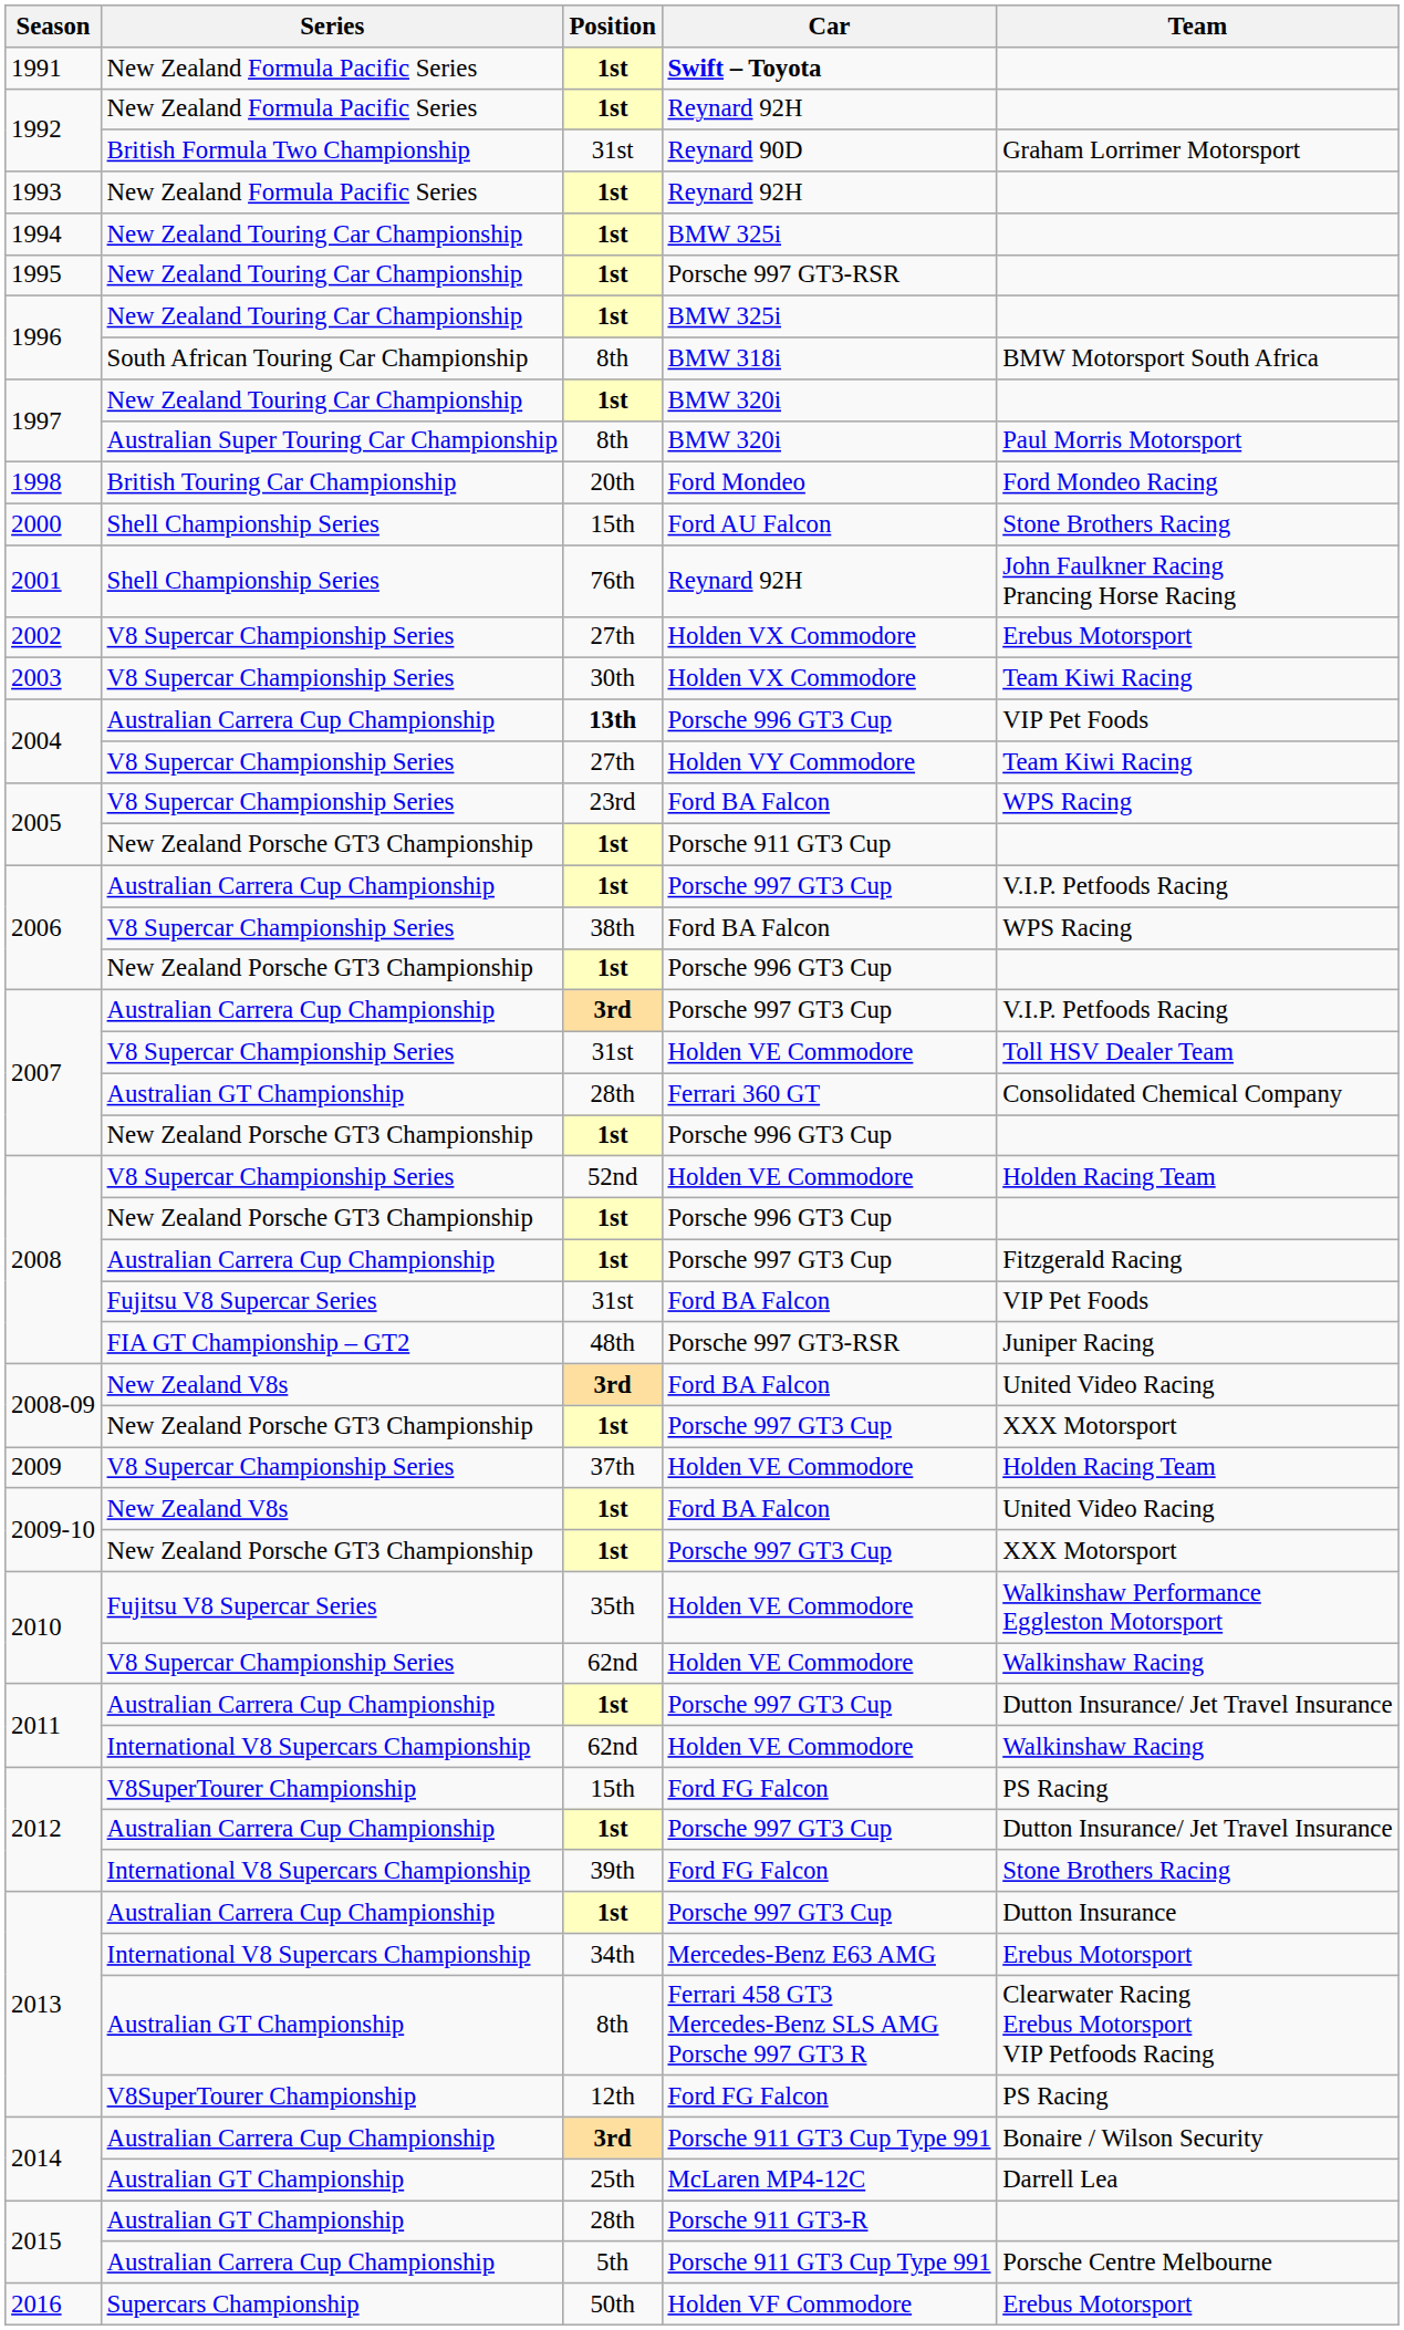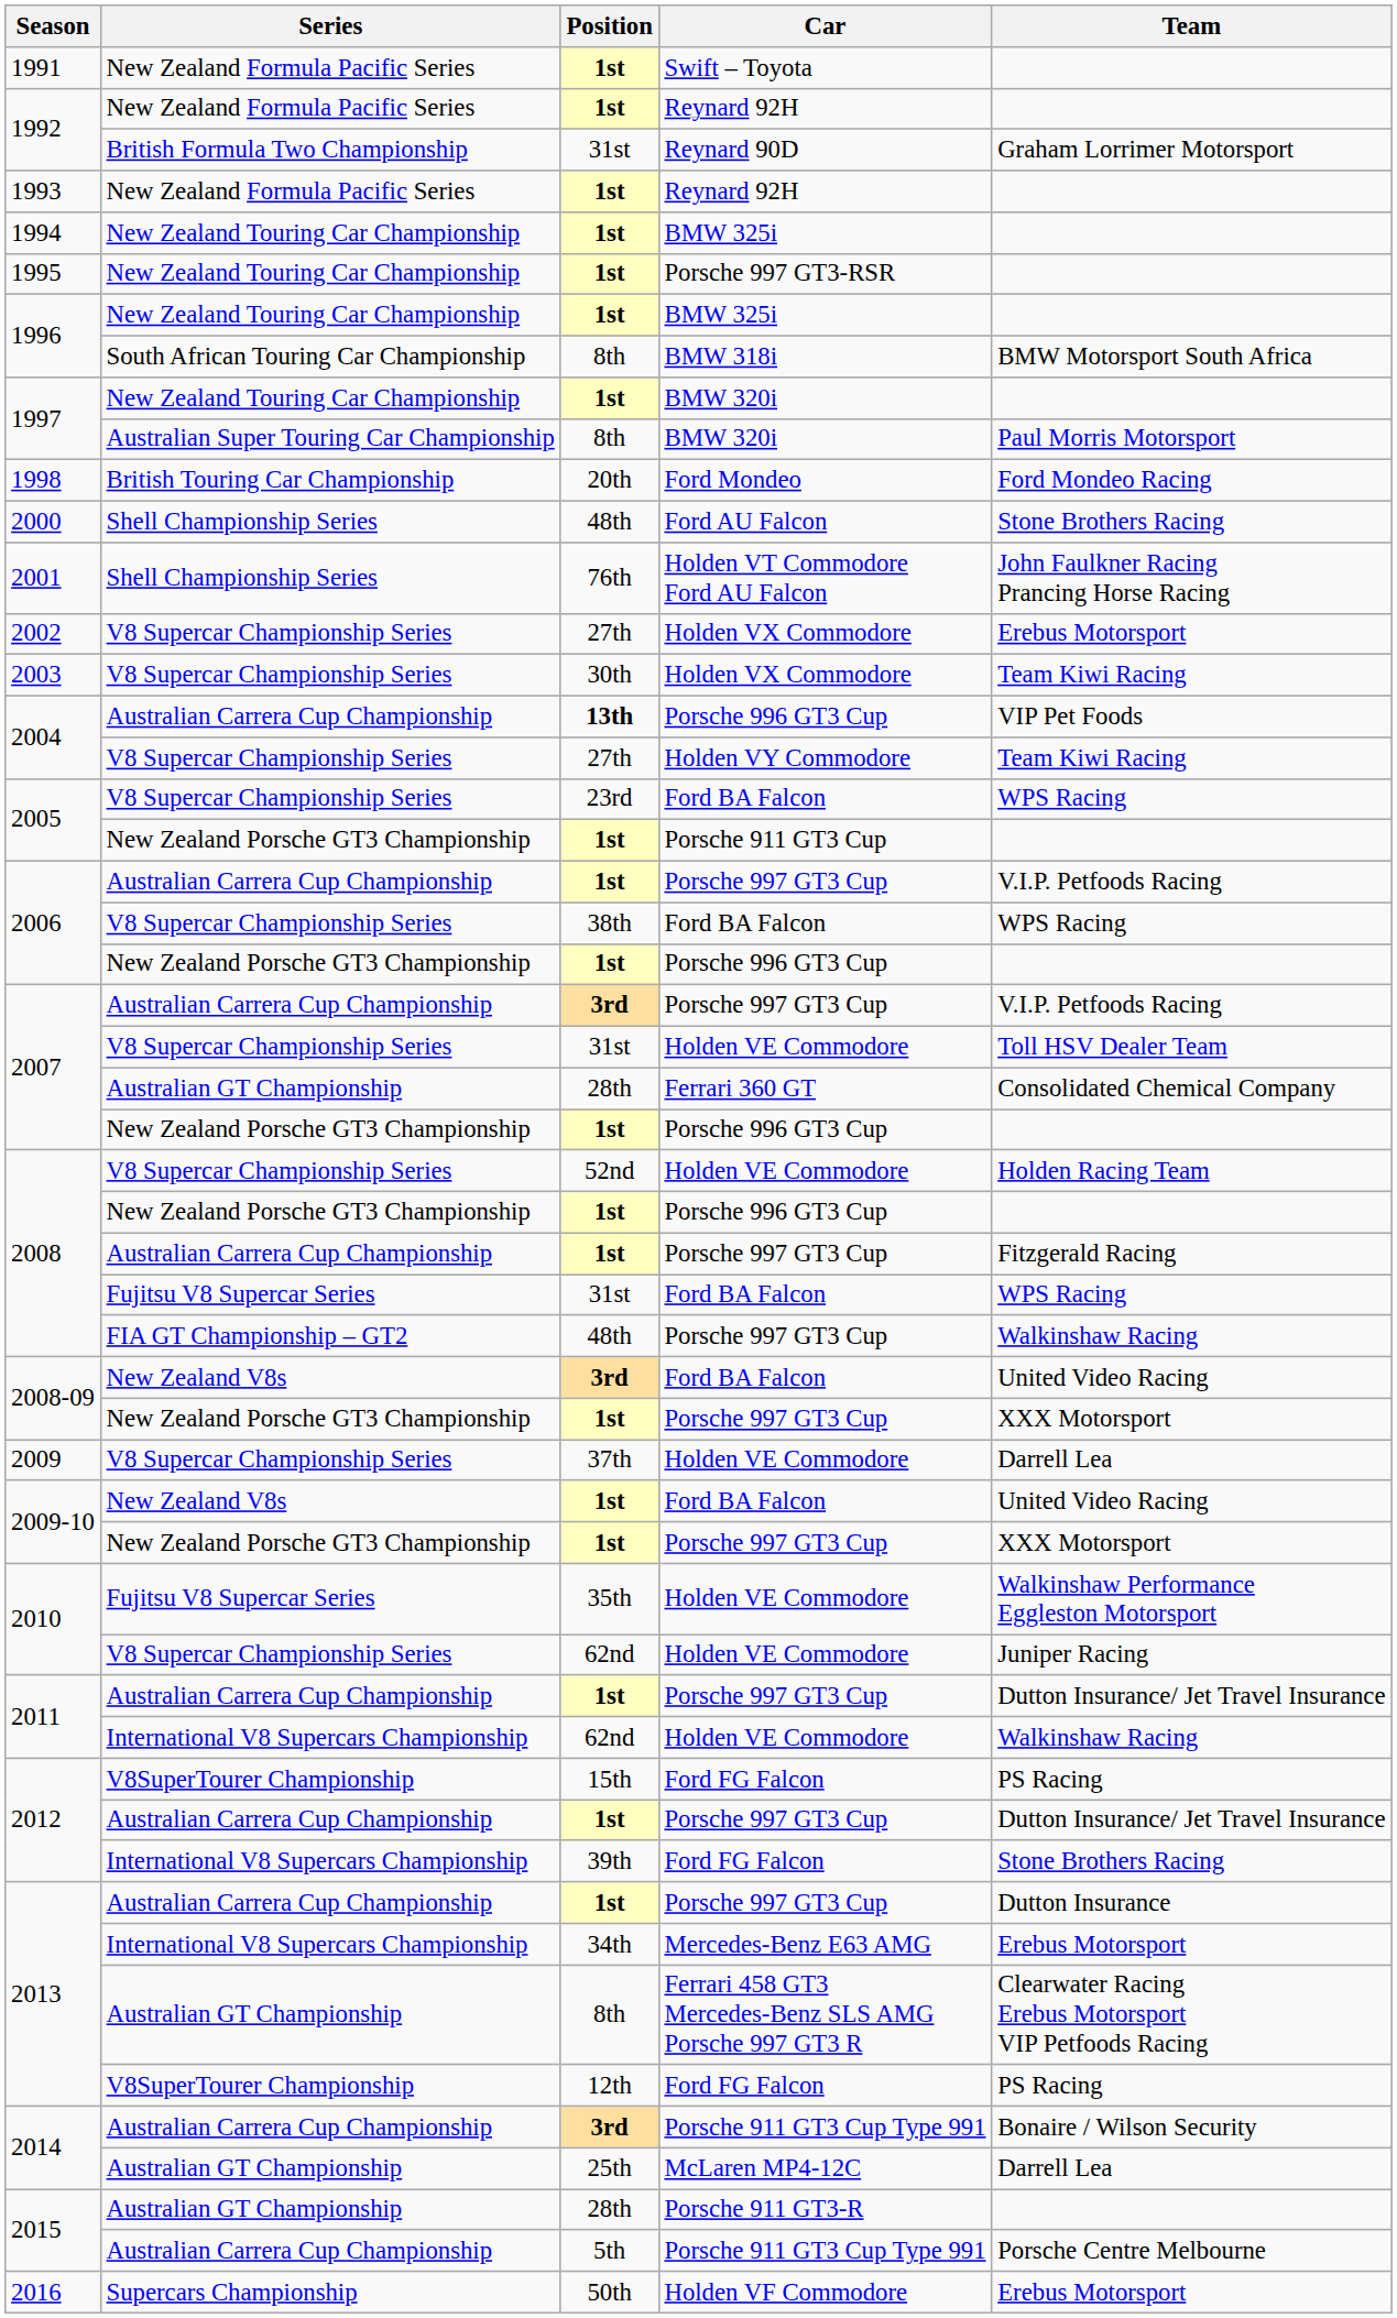1991 | Car: bold -> normal
2000 | Position: 15th -> 48th
2001 | Car: Reynard 92H -> Holden VT Commodore Ford AU Falcon
2008 / Fujitsu V8 Supercar Series | Team: VIP Pet Foods -> WPS Racing
2008 / FIA GT Championship – GT2 | Car: Porsche 997 GT3-RSR -> Porsche 997 GT3 Cup
2008 / FIA GT Championship – GT2 | Team: Juniper Racing -> Walkinshaw Racing
2009 | Team: Holden Racing Team -> Darrell Lea
2010 / V8 Supercar Championship Series | Team: Walkinshaw Racing -> Juniper Racing
